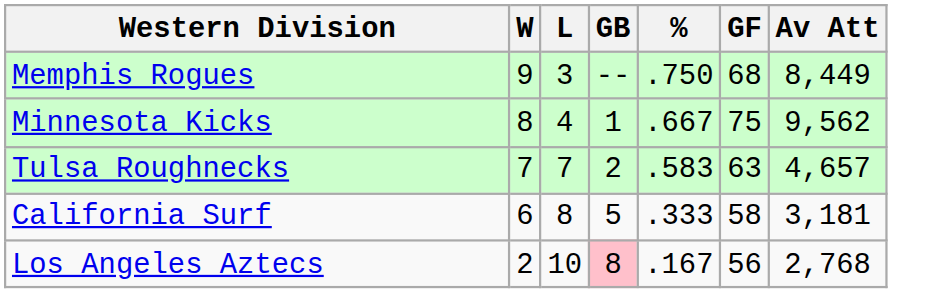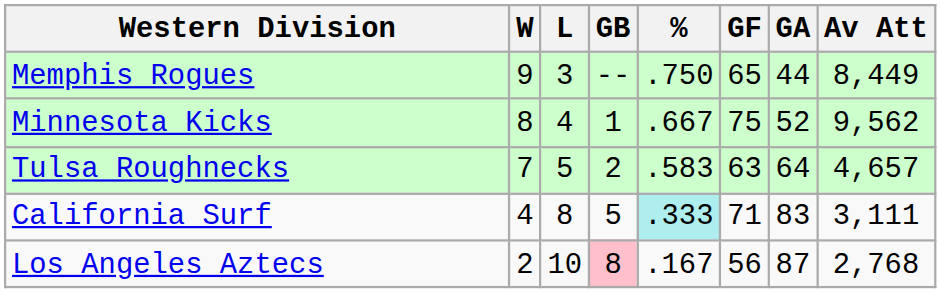+ column: GA | 44 | 52 | 64 | 83 | 87
Memphis Rogues | GF: 68 -> 65
Tulsa Roughnecks | L: 7 -> 5
California Surf | W: 6 -> 4
California Surf | %: no background -> paleturquoise background
California Surf | GF: 58 -> 71
California Surf | Av Att: 3,181 -> 3,111
